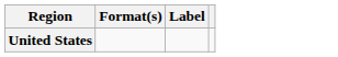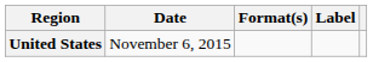+ column: Date | November 6, 2015
